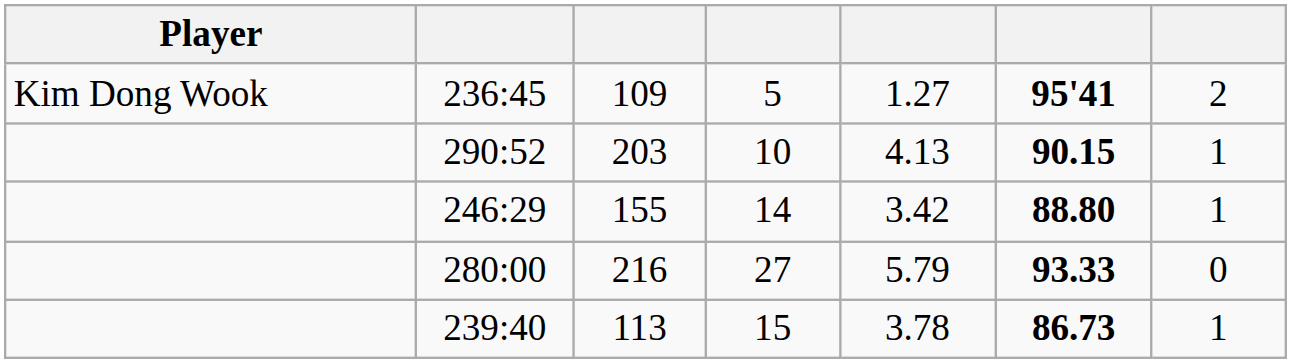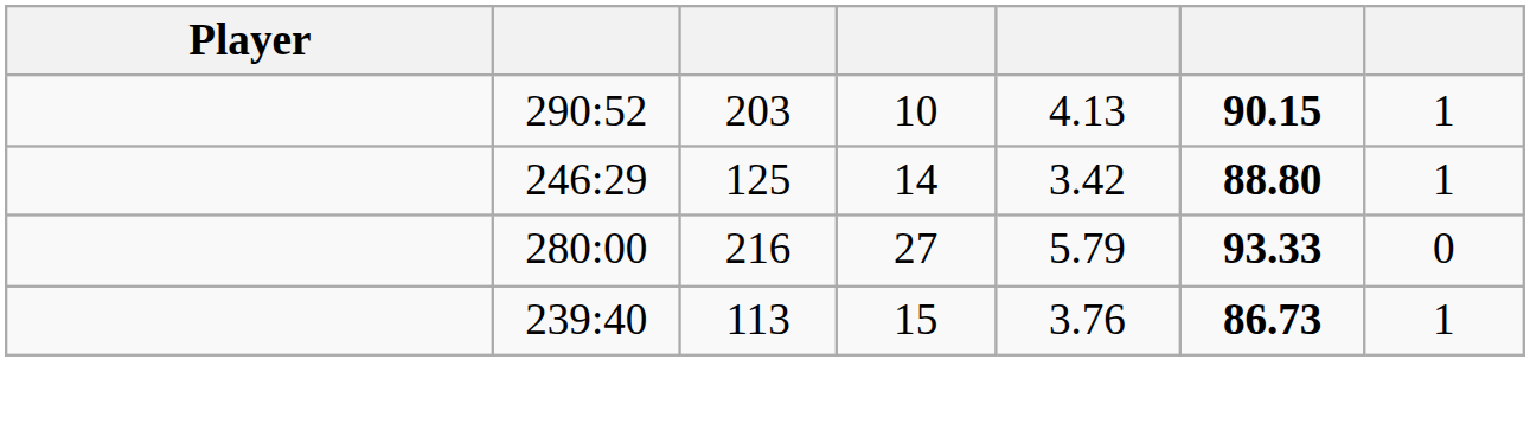- row: Kim Dong Wook | 236:45 | 109 | 5 | 1.27 | 95'41 | 2
246:29 | column 3: 155 -> 125
239:40 | column 5: 3.78 -> 3.76
